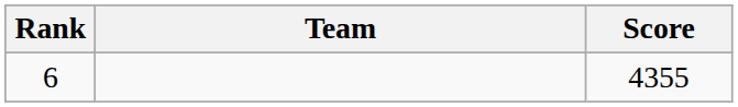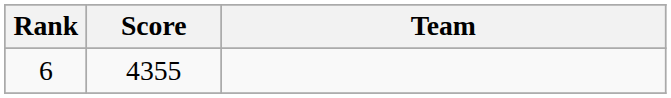columns swapped: Team <-> Score
